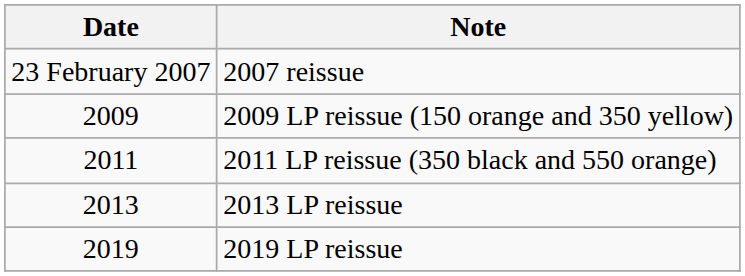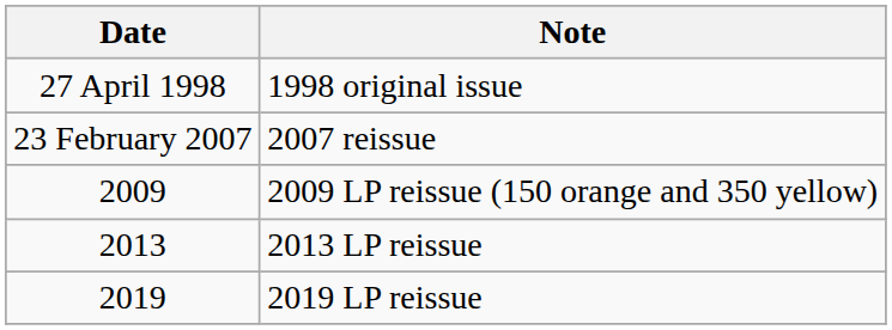+ row: 27 April 1998 | 1998 original issue
- row: 2011 | 2011 LP reissue (350 black and 550 orange)
